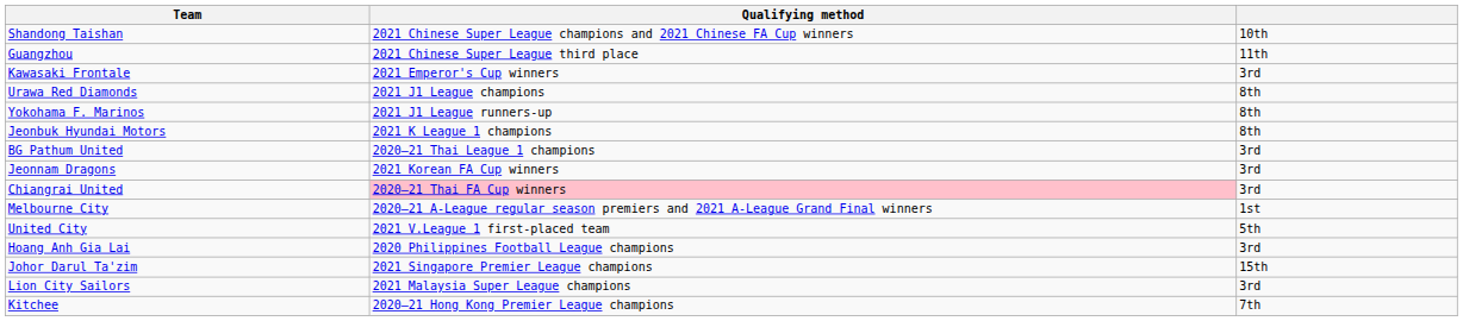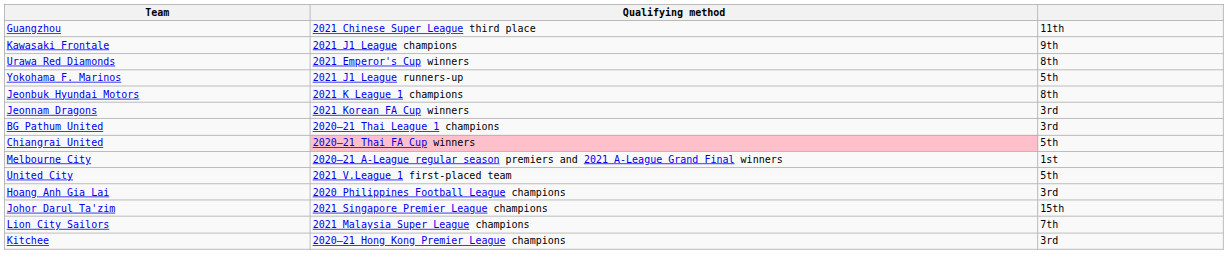- row: Shandong Taishan | 2021 Chinese Super League champions and 2021 Chinese FA Cup winners | 10th
Kawasaki Frontale | Qualifying method: 2021 Emperor's Cup winners -> 2021 J1 League champions
Kawasaki Frontale | column 3: 3rd -> 9th
Urawa Red Diamonds | Qualifying method: 2021 J1 League champions -> 2021 Emperor's Cup winners
Yokohama F. Marinos | column 3: 8th -> 5th
rows swapped: Jeonnam Dragons <-> BG Pathum United
Chiangrai United | column 3: 3rd -> 5th
Lion City Sailors | column 3: 3rd -> 7th
Kitchee | column 3: 7th -> 3rd
